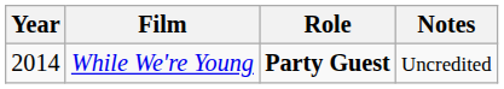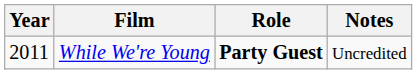While We're Young | Year: 2014 -> 2011
